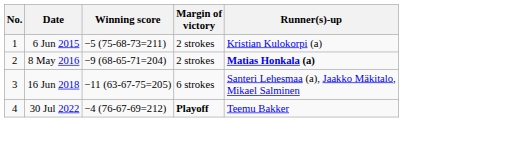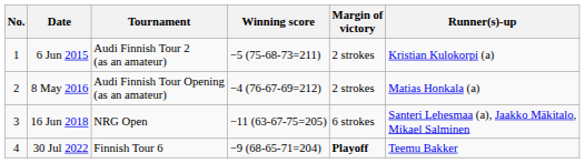+ column: Tournament | Audi Finnish Tour 2 (as an amateur) | Audi Finnish Tour Opening (as an amateur) | NRG Open | Finnish Tour 6
8 May 2016 | Winning score: −9 (68-65-71=204) -> −4 (76-67-69=212)
8 May 2016 | Runner(s)-up: bold -> normal
30 Jul 2022 | Winning score: −4 (76-67-69=212) -> −9 (68-65-71=204)
